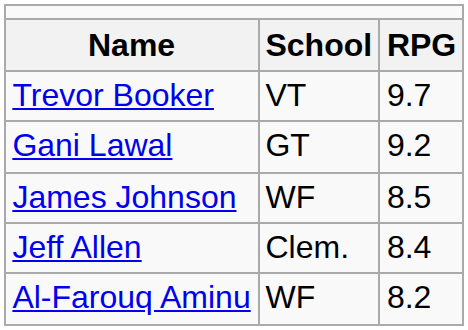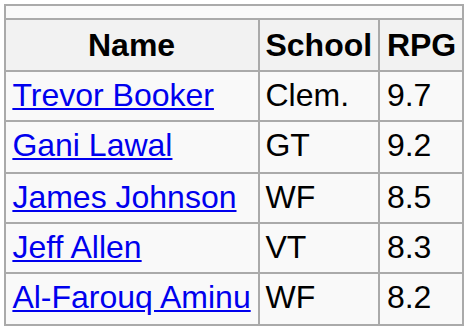Trevor Booker | column 2: VT -> Clem.
Jeff Allen | column 2: Clem. -> VT
Jeff Allen | column 3: 8.4 -> 8.3
